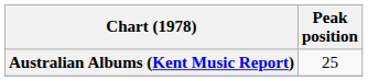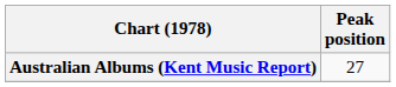Australian Albums (Kent Music Report) | Peak position: 25 -> 27
